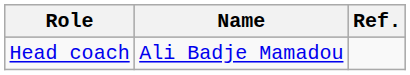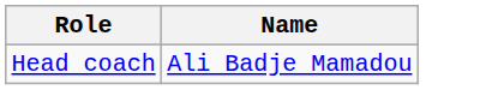- column: Ref.
